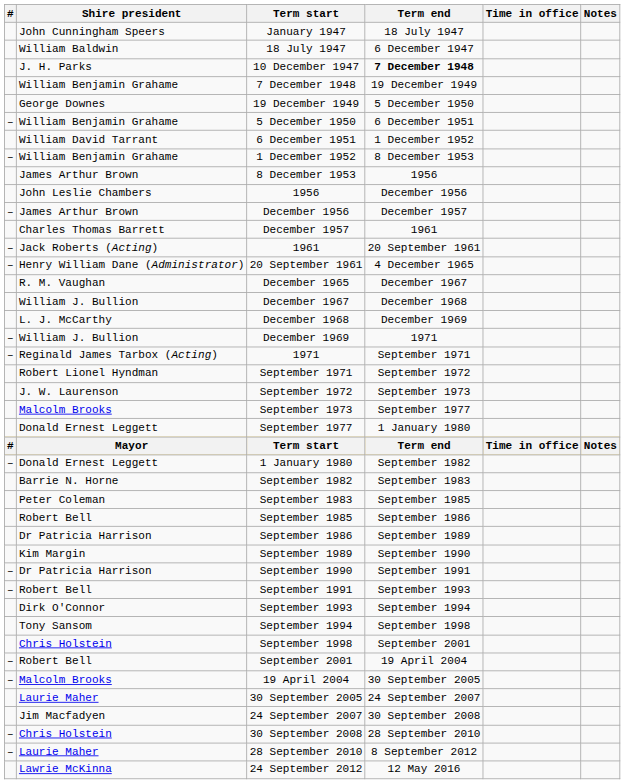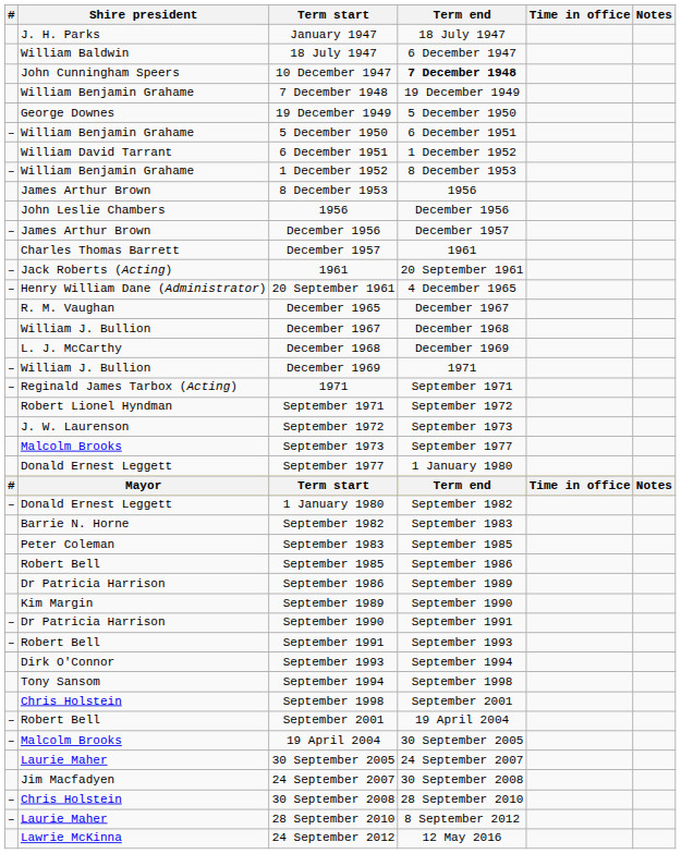January 1947 | Shire president: John Cunningham Speers -> J. H. Parks
10 December 1947 | Shire president: J. H. Parks -> John Cunningham Speers
